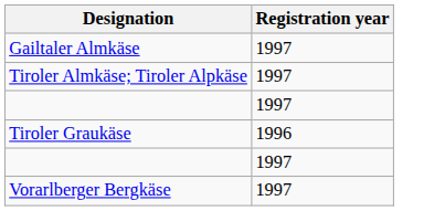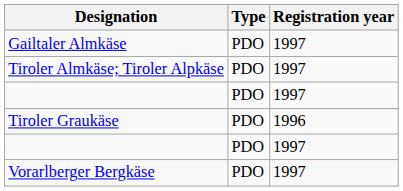+ column: Type | PDO | PDO | PDO | PDO | PDO | PDO
